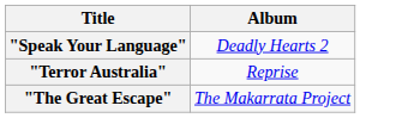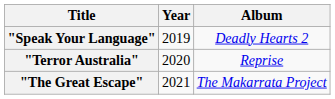+ column: Year | 2019 | 2020 | 2021
